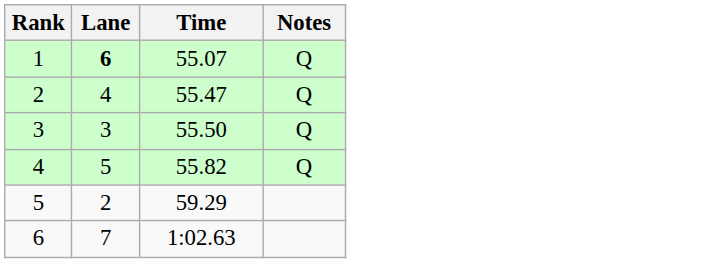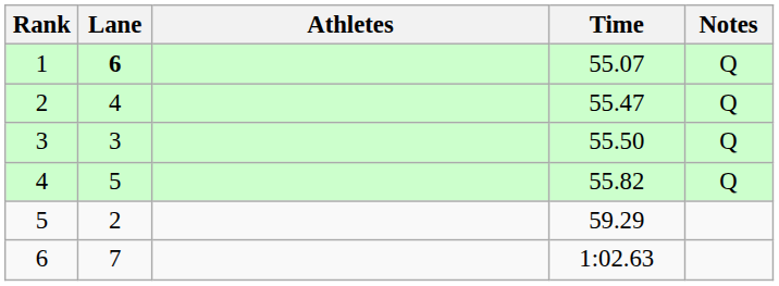+ column: Athletes
